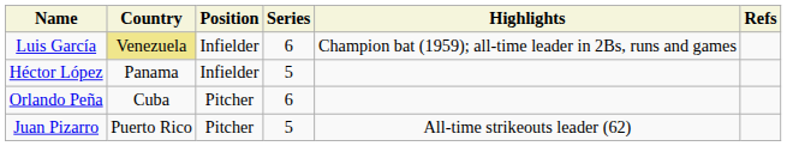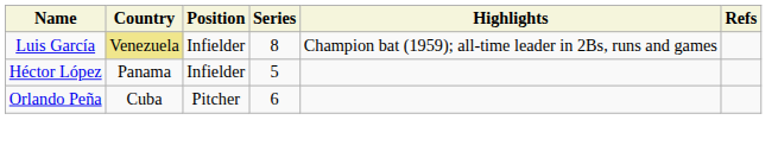Luis García | Series: 6 -> 8
- row: Juan Pizarro | Puerto Rico | Pitcher | 5 | All-time strikeouts leader (62)
